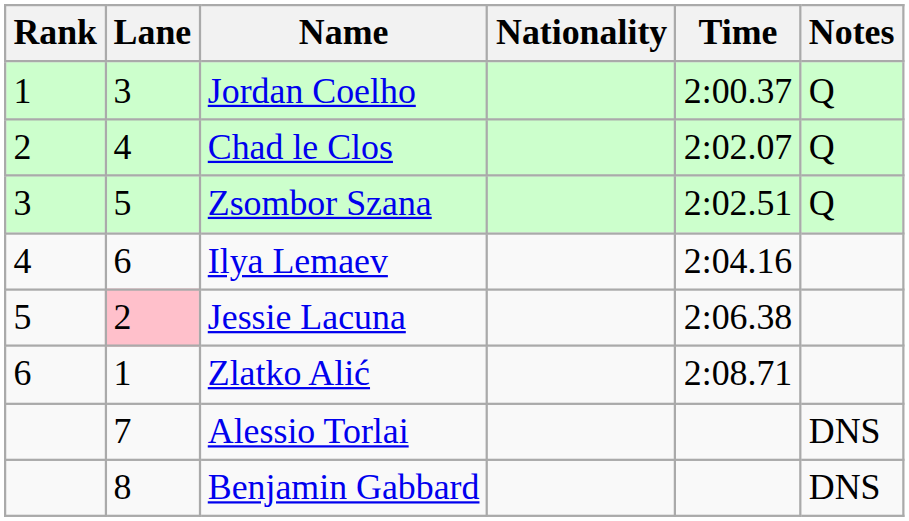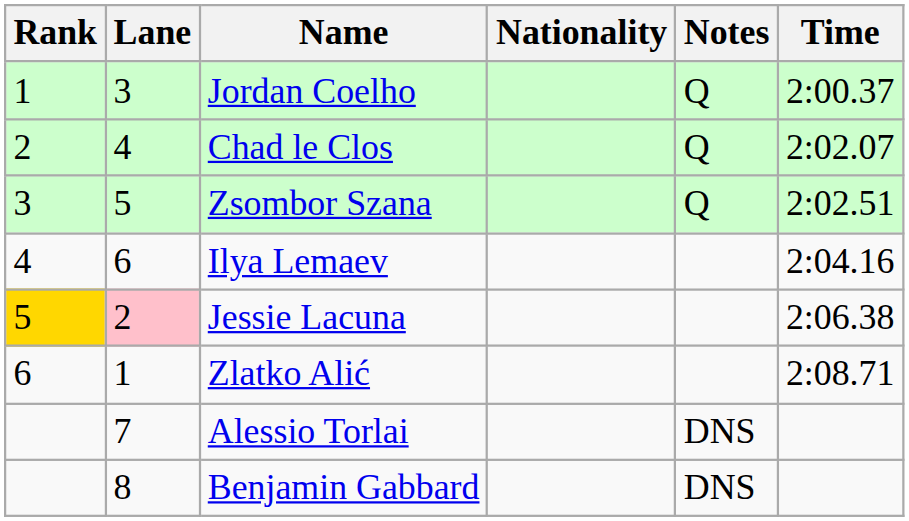columns swapped: Time <-> Notes
Jessie Lacuna | Rank: no background -> gold background
